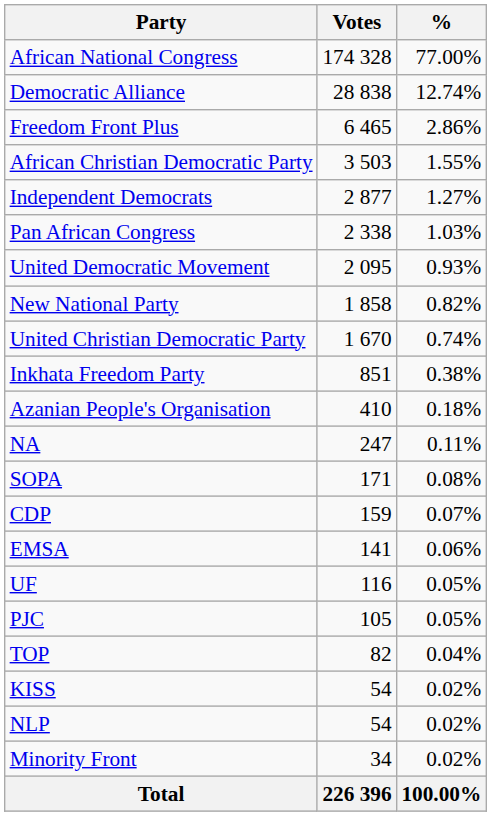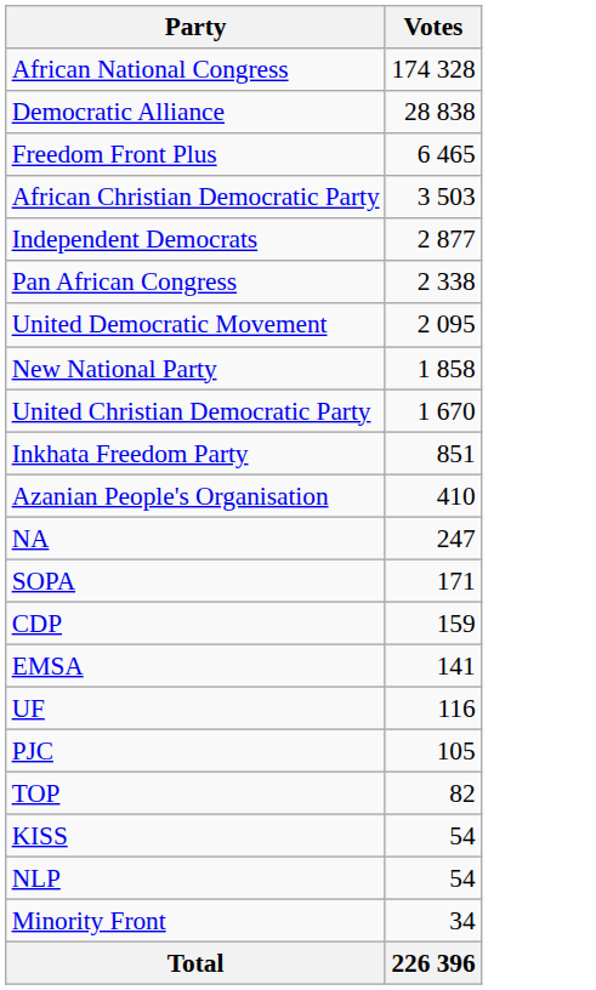- column: % | 77.00% | 12.74% | 2.86% | 1.55% | 1.27% | 1.03% | 0.93% | 0.82% | 0.74% | 0.38% | 0.18% | 0.11% | 0.08% | 0.07% | 0.06% | 0.05% | 0.05% | 0.04% | 0.02% | 0.02% | 0.02% | 100.00%
